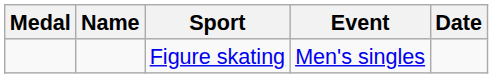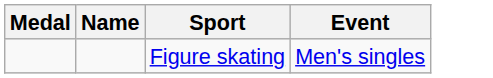- column: Date
